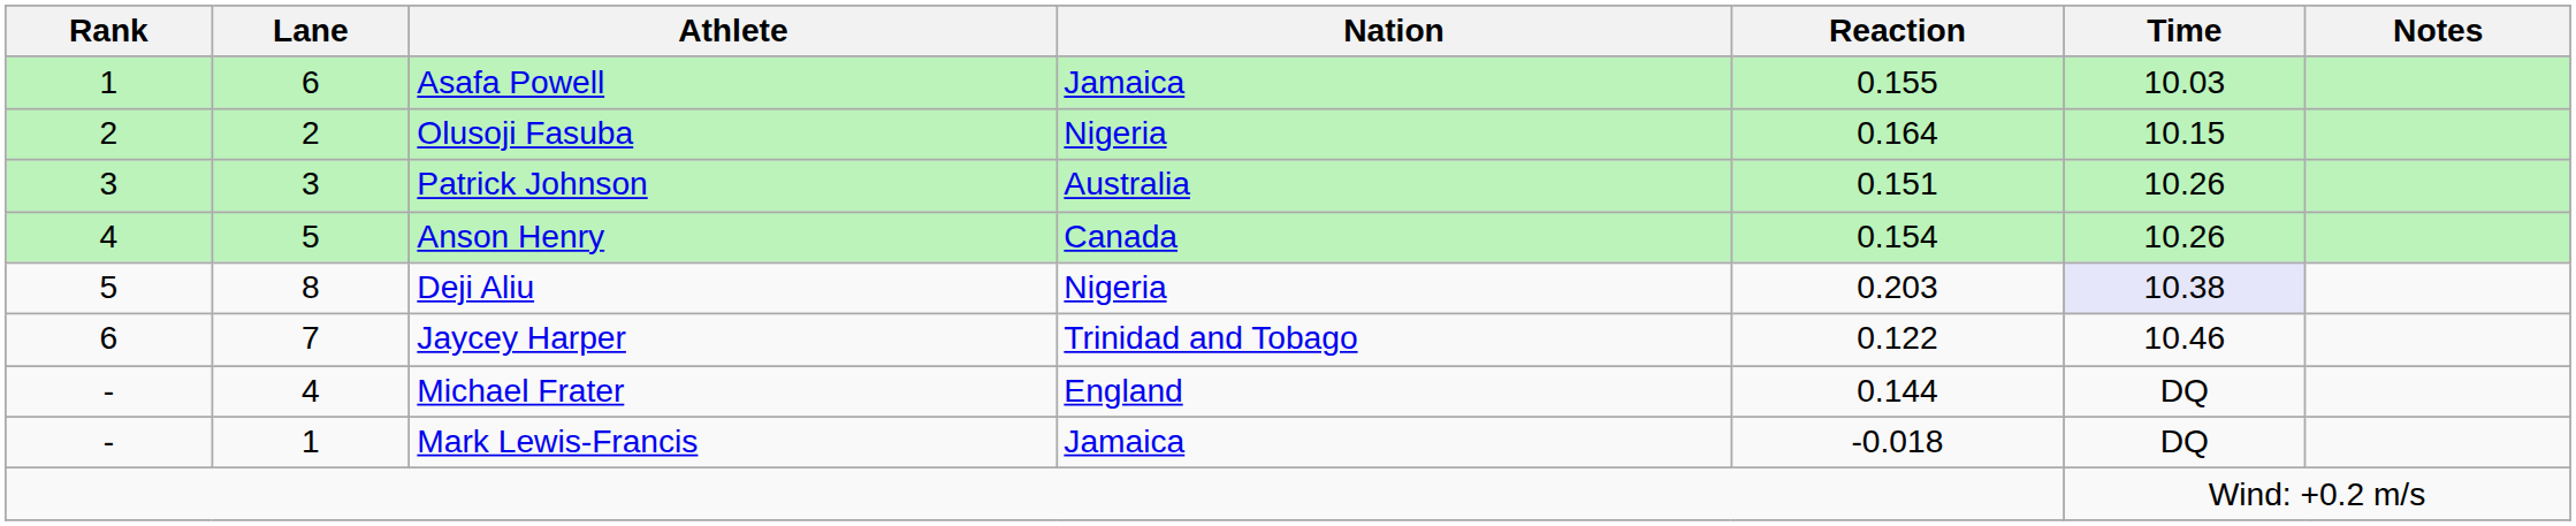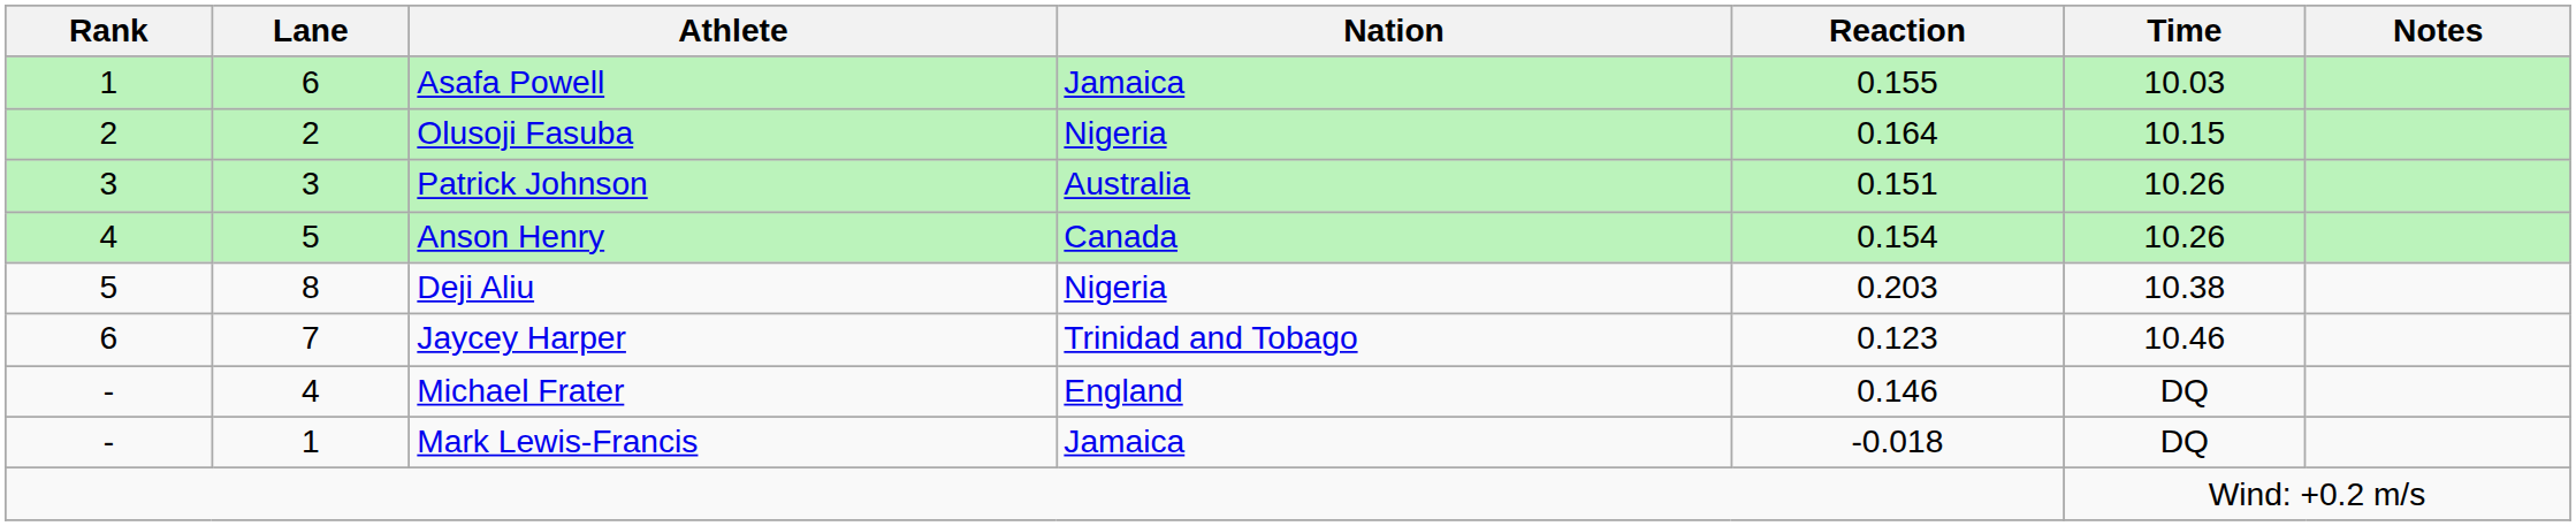Deji Aliu | Time: lavender background -> no background
Jaycey Harper | Reaction: 0.122 -> 0.123
Michael Frater | Reaction: 0.144 -> 0.146
